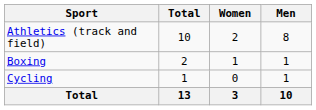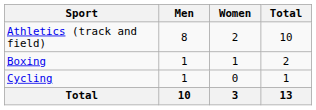columns swapped: Men <-> Total
